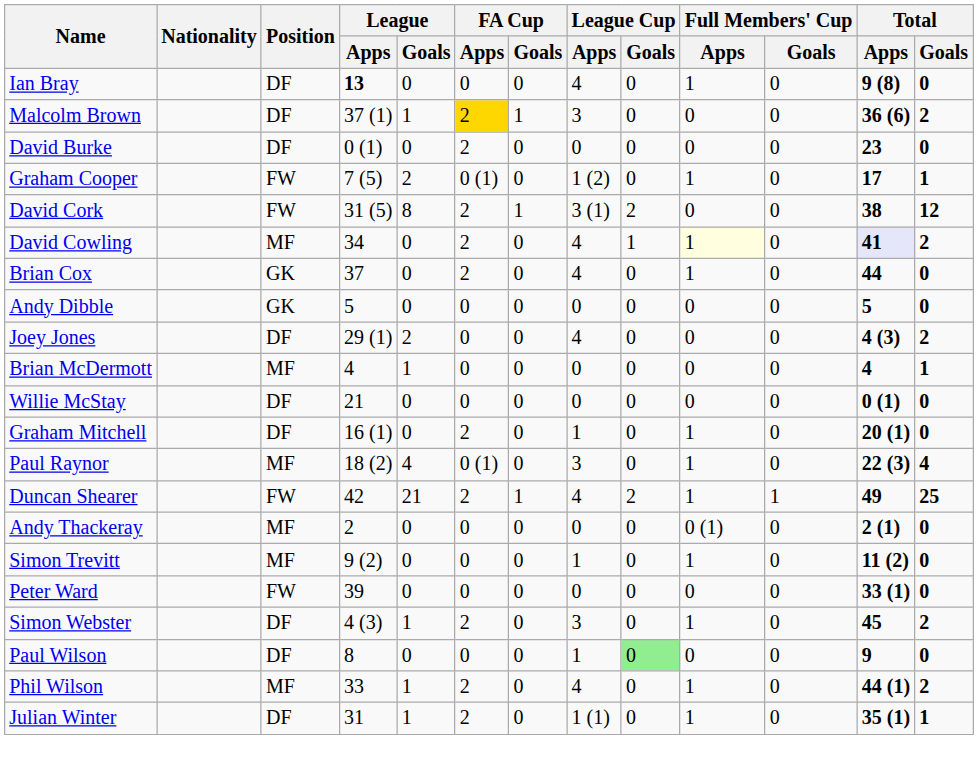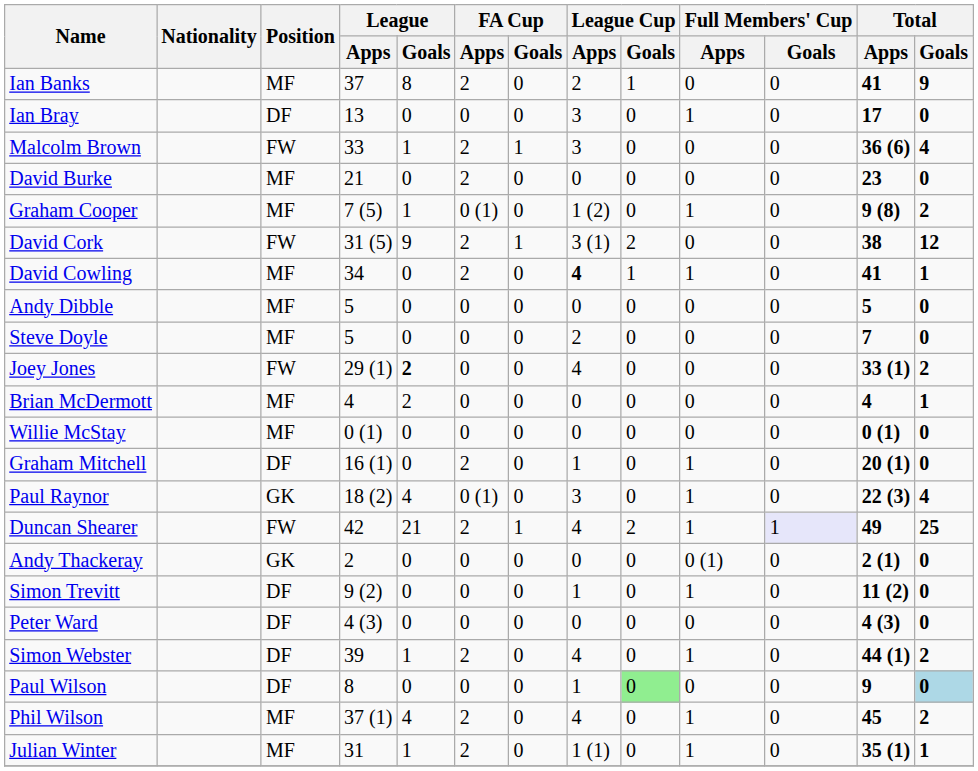+ row: Ian Banks | MF | 37 | 8 | 2 | 0 | 2 | 1 | 0 | 0 | 41 | 9
Ian Bray | League / Apps: bold -> normal
Ian Bray | League Cup / Apps: 4 -> 3
Ian Bray | Total / Apps: 9 (8) -> 17
Malcolm Brown | Position: DF -> FW
Malcolm Brown | League / Apps: 37 (1) -> 33
Malcolm Brown | FA Cup / Apps: gold background -> no background
Malcolm Brown | Total / Goals: 2 -> 4
David Burke | Position: DF -> MF
David Burke | League / Apps: 0 (1) -> 21
Graham Cooper | Position: FW -> MF
Graham Cooper | League / Goals: 2 -> 1
Graham Cooper | Total / Apps: 17 -> 9 (8)
Graham Cooper | Total / Goals: 1 -> 2
David Cork | League / Goals: 8 -> 9
David Cowling | League Cup / Apps: normal -> bold
David Cowling | Full Members' Cup / Apps: lightyellow background -> no background
David Cowling | Total / Apps: lavender background -> no background
David Cowling | Total / Goals: 2 -> 1
- row: Brian Cox | GK | 37 | 0 | 2 | 0 | 4 | 0 | 1 | 0 | 44 | 0
Andy Dibble | Position: GK -> MF
+ row: Steve Doyle | MF | 5 | 0 | 0 | 0 | 2 | 0 | 0 | 0 | 7 | 0
Joey Jones | Position: DF -> FW
Joey Jones | League / Goals: normal -> bold
Joey Jones | Total / Apps: 4 (3) -> 33 (1)
Brian McDermott | League / Goals: 1 -> 2
Willie McStay | Position: DF -> MF
Willie McStay | League / Apps: 21 -> 0 (1)
Paul Raynor | Position: MF -> GK
Duncan Shearer | Full Members' Cup / Goals: no background -> lavender background
Andy Thackeray | Position: MF -> GK
Simon Trevitt | Position: MF -> DF
Peter Ward | Position: FW -> DF
Peter Ward | League / Apps: 39 -> 4 (3)
Peter Ward | Total / Apps: 33 (1) -> 4 (3)
Simon Webster | League / Apps: 4 (3) -> 39
Simon Webster | League Cup / Apps: 3 -> 4
Simon Webster | Total / Apps: 45 -> 44 (1)
Paul Wilson | Total / Goals: no background -> lightblue background
Phil Wilson | League / Apps: 33 -> 37 (1)
Phil Wilson | League / Goals: 1 -> 4
Phil Wilson | Total / Apps: 44 (1) -> 45
Julian Winter | Position: DF -> MF
